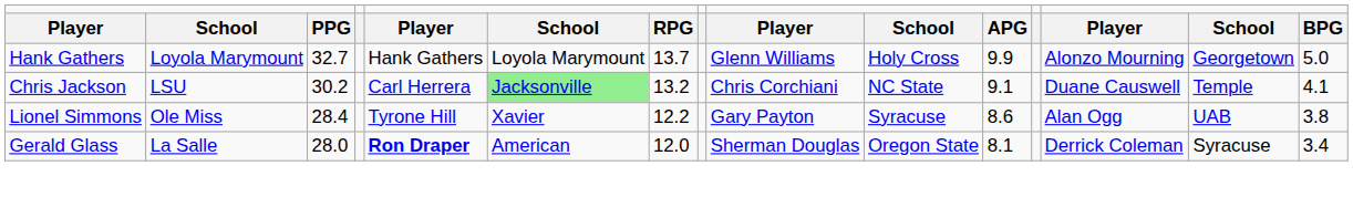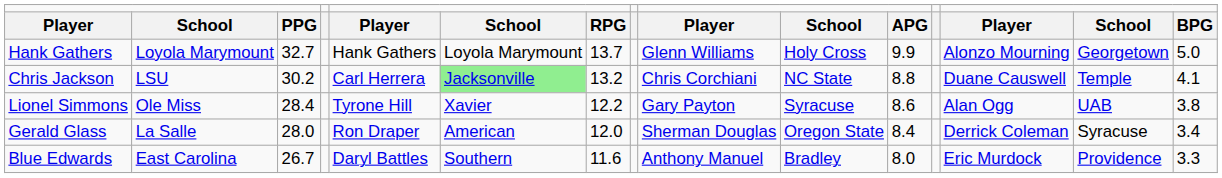Chris Jackson | column 11: 9.1 -> 8.8
Gerald Glass | column 5: bold -> normal
Gerald Glass | column 11: 8.1 -> 8.4
+ row: Blue Edwards | East Carolina | 26.7 | Daryl Battles | Southern | 11.6 | Anthony Manuel | Bradley | 8.0 | Eric Murdock | Providence | 3.3
